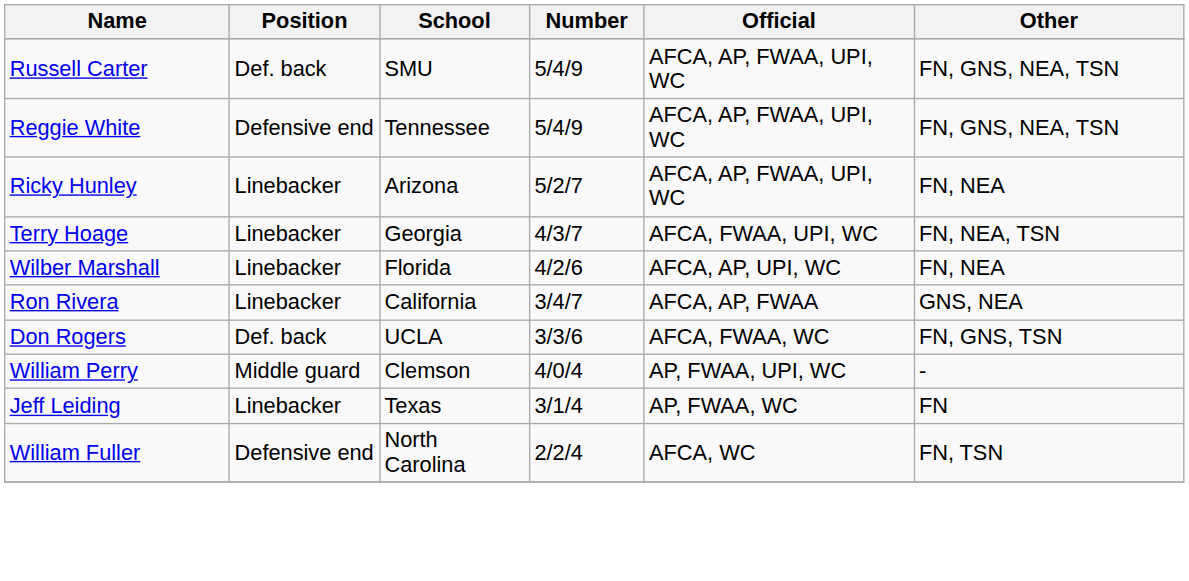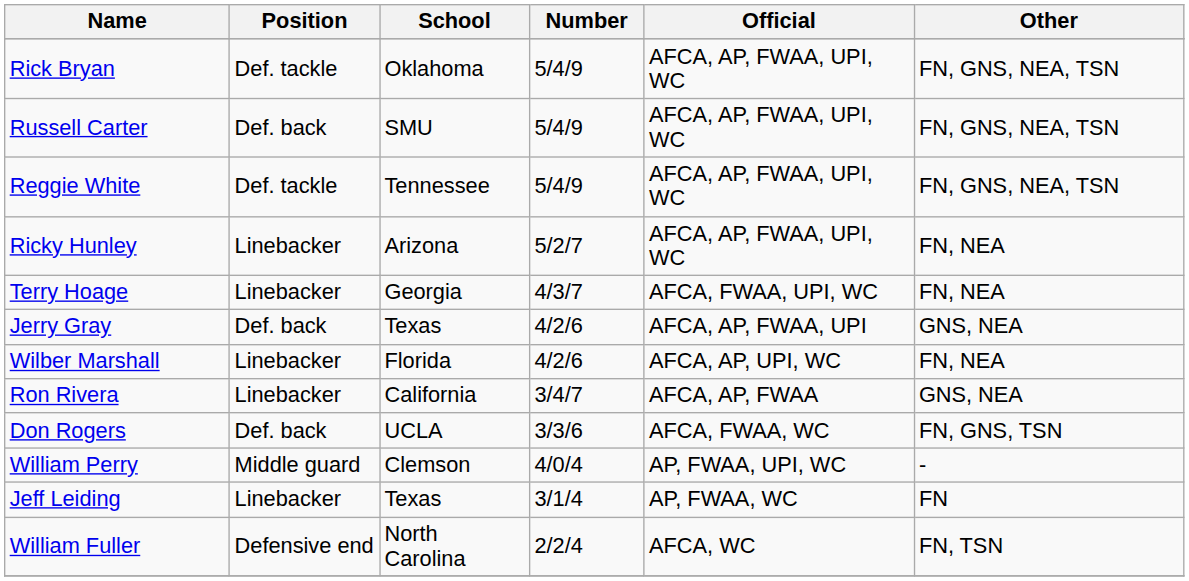+ row: Rick Bryan | Def. tackle | Oklahoma | 5/4/9 | AFCA, AP, FWAA, UPI, WC | FN, GNS, NEA, TSN
Reggie White | Position: Defensive end -> Def. tackle
Terry Hoage | Other: FN, NEA, TSN -> FN, NEA
+ row: Jerry Gray | Def. back | Texas | 4/2/6 | AFCA, AP, FWAA, UPI | GNS, NEA
